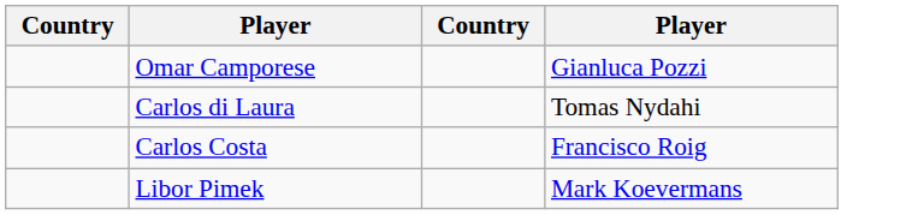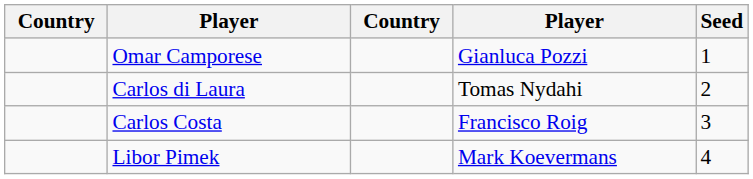+ column: Seed | 1 | 2 | 3 | 4
